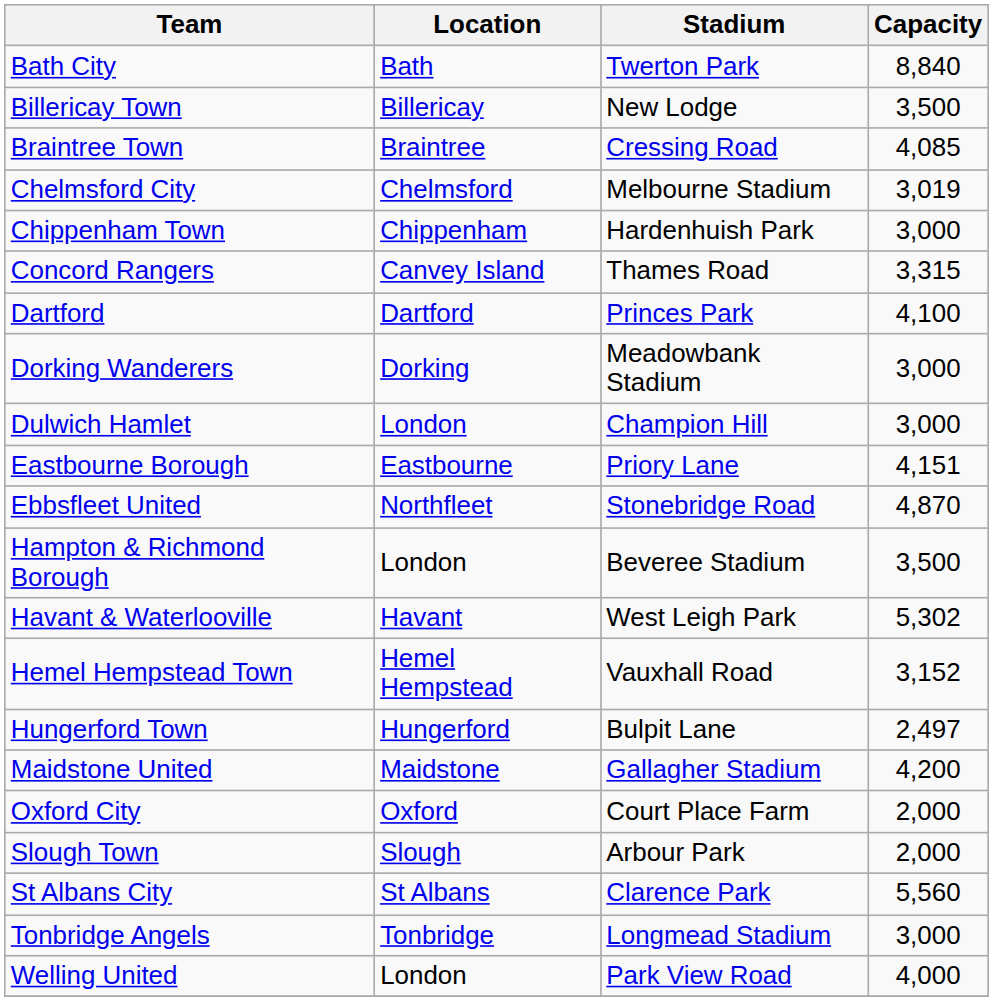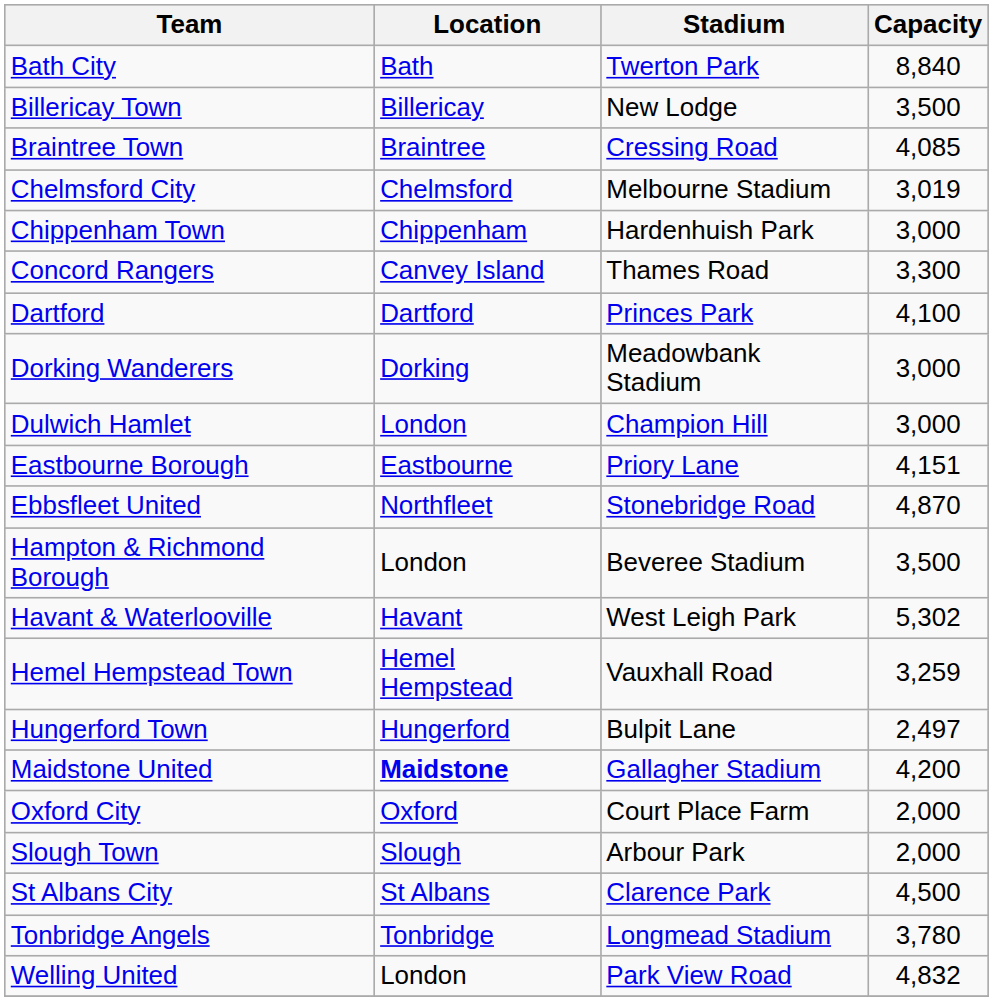Concord Rangers | Capacity: 3,315 -> 3,300
Hemel Hempstead Town | Capacity: 3,152 -> 3,259
Maidstone United | Location: normal -> bold
St Albans City | Capacity: 5,560 -> 4,500
Tonbridge Angels | Capacity: 3,000 -> 3,780
Welling United | Capacity: 4,000 -> 4,832
